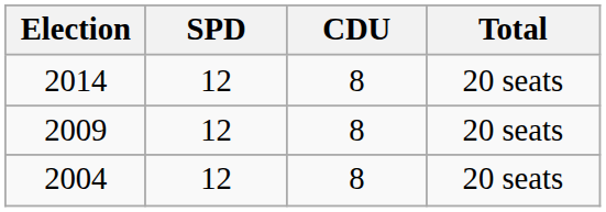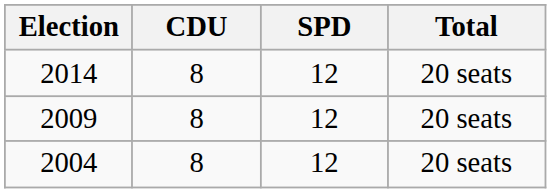columns swapped: SPD <-> CDU
